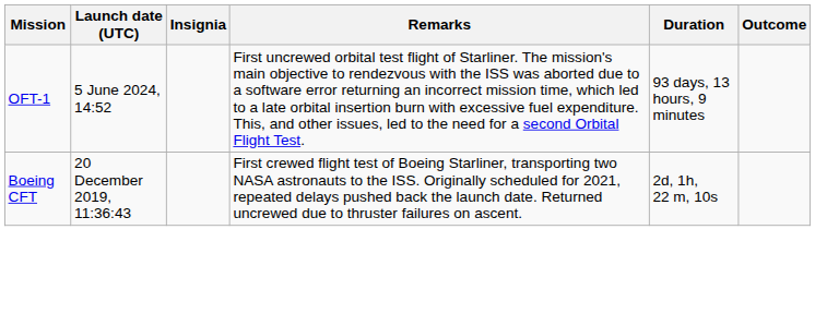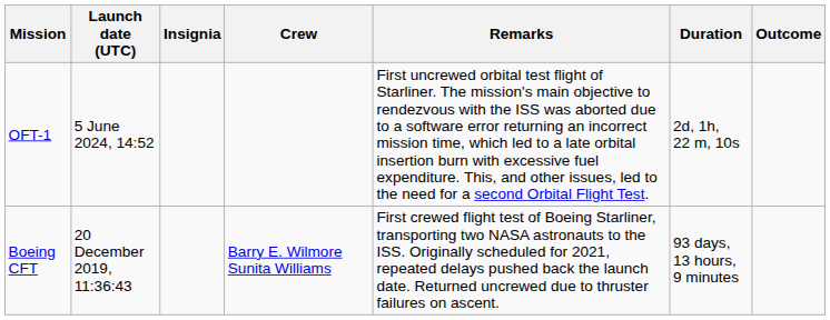+ column: Crew | Barry E. Wilmore Sunita Williams
OFT-1 | Duration: 93 days, 13 hours, 9 minutes -> 2d, 1h, 22 m, 10s
Boeing CFT | Duration: 2d, 1h, 22 m, 10s -> 93 days, 13 hours, 9 minutes
